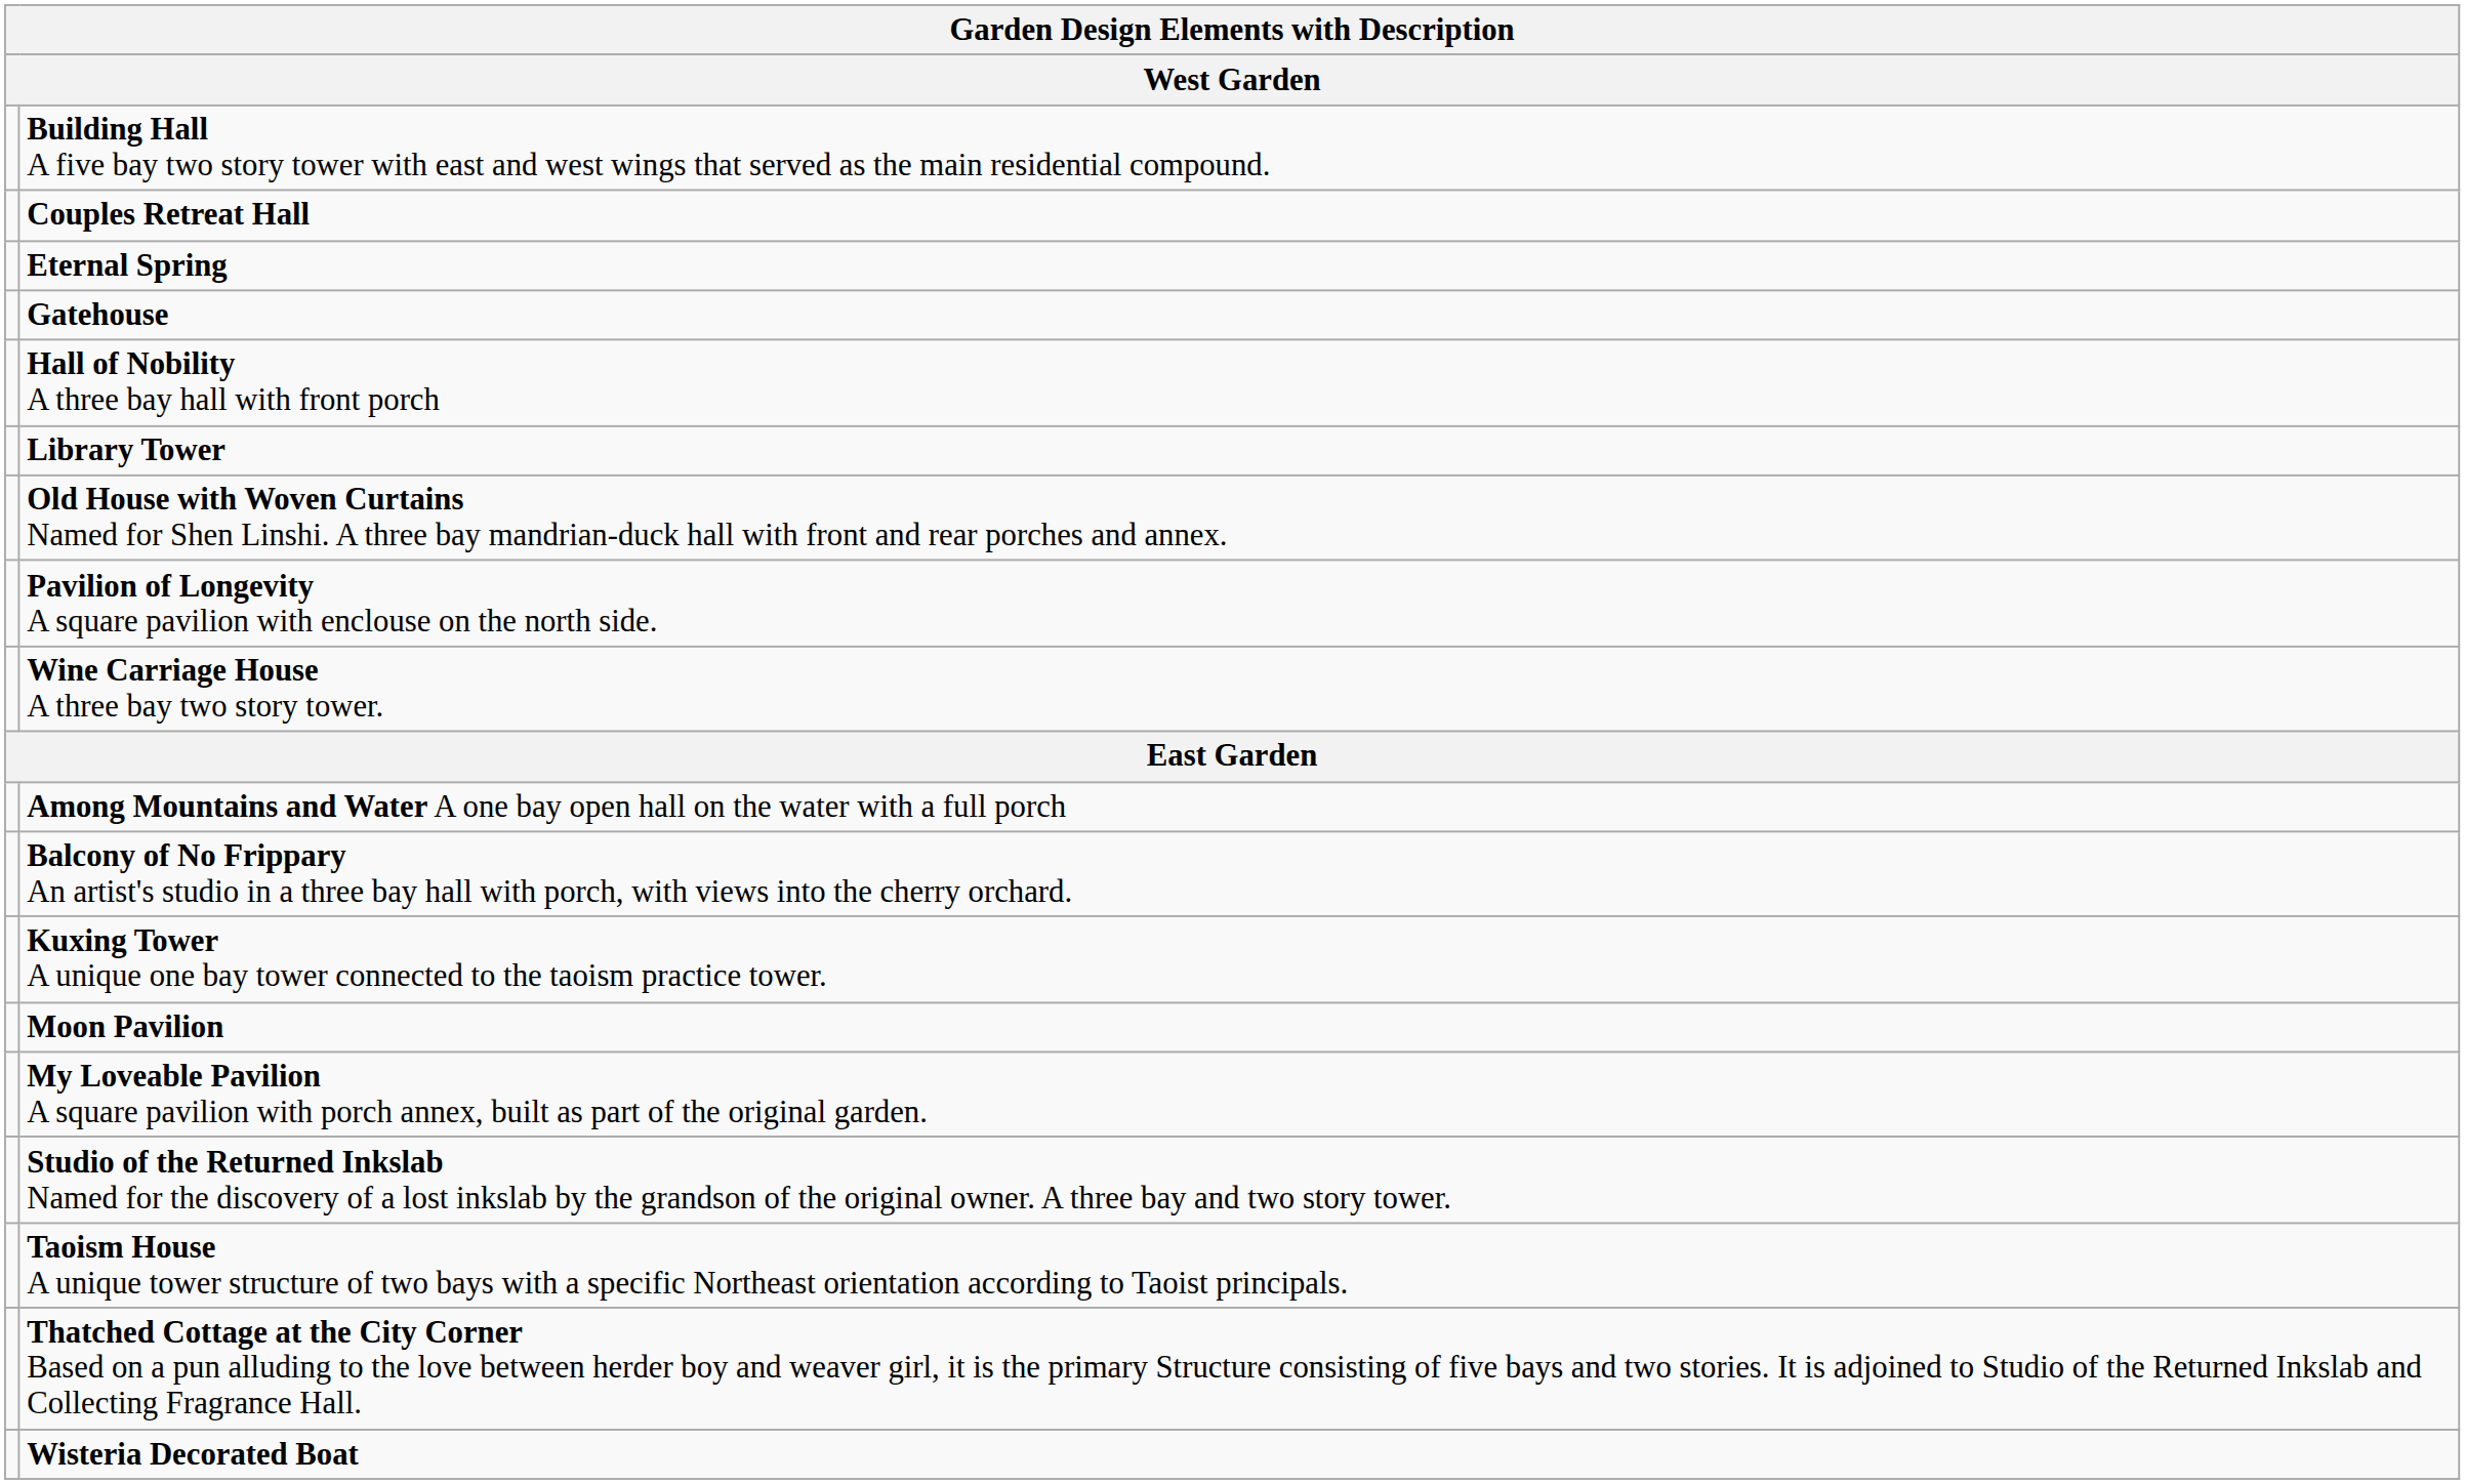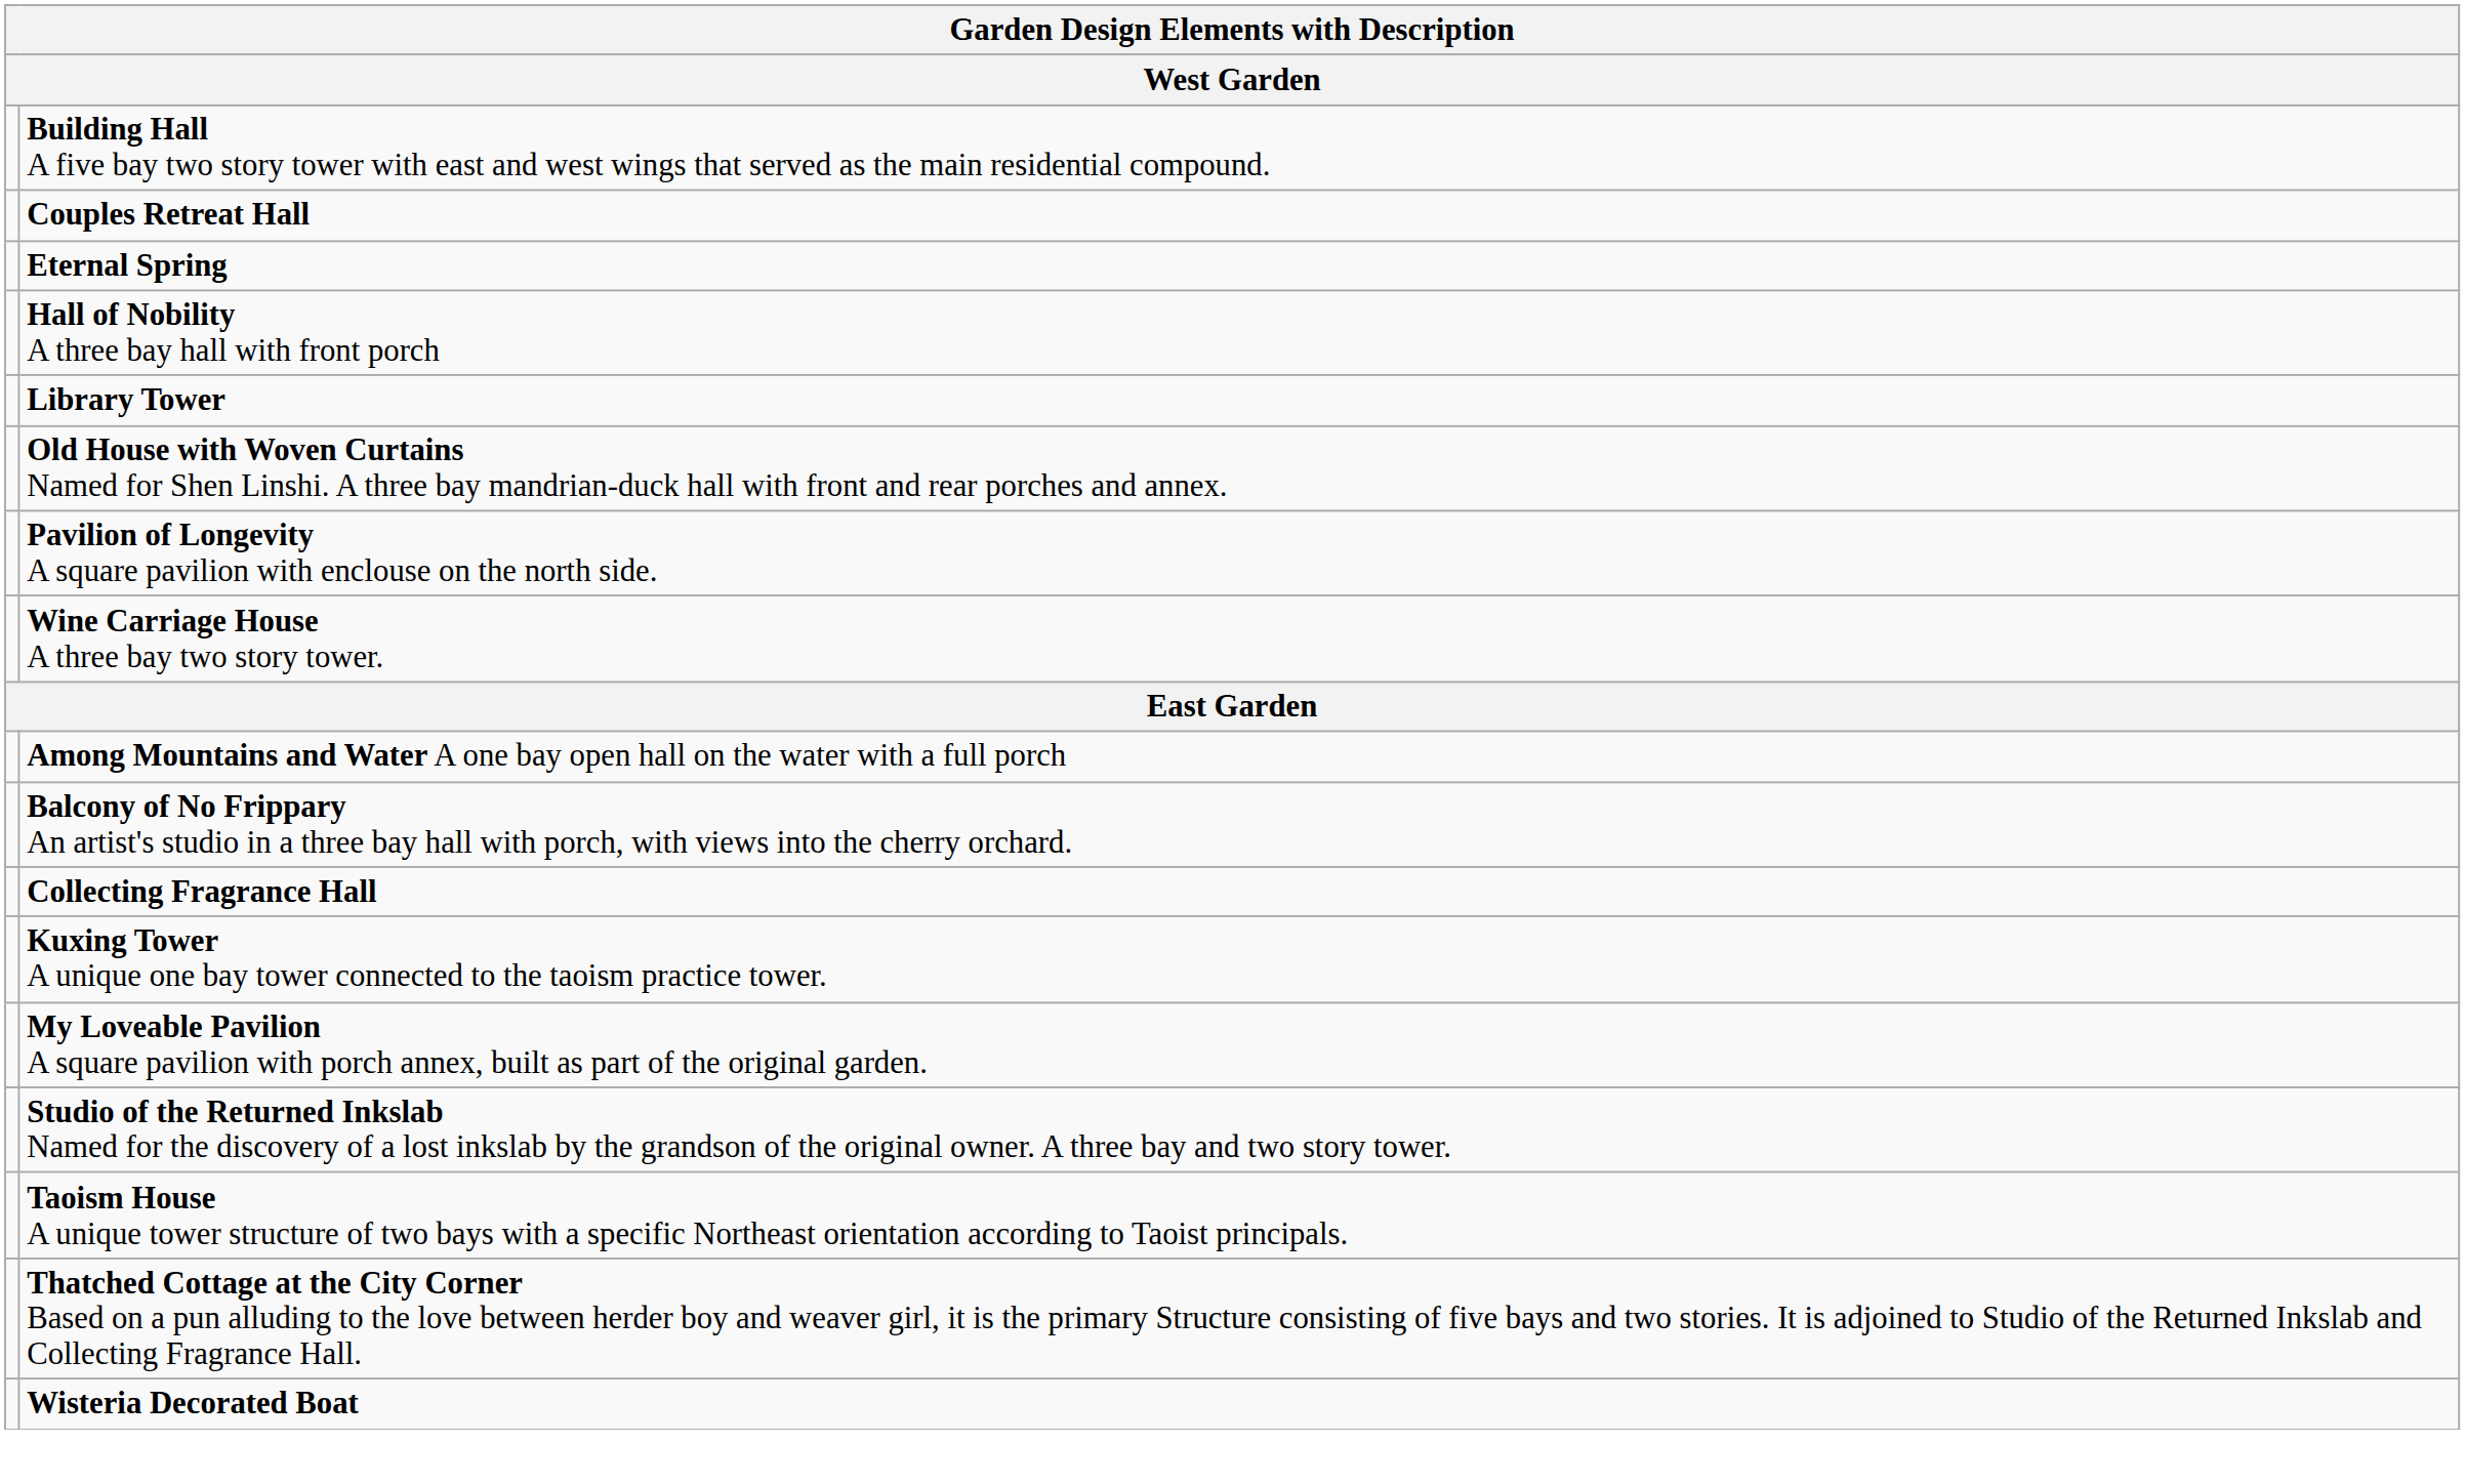- row: Gatehouse
+ row: Collecting Fragrance Hall
- row: Moon Pavilion
